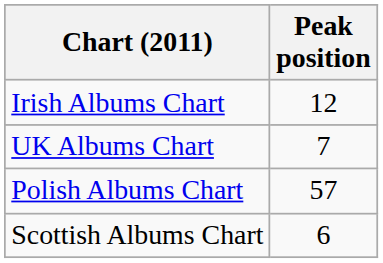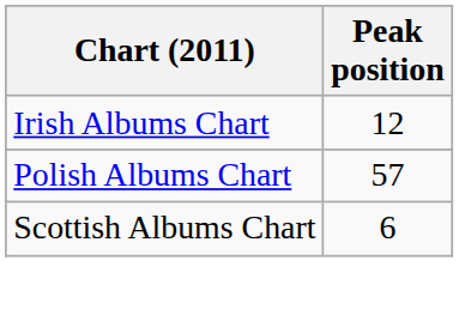- row: UK Albums Chart | 7
